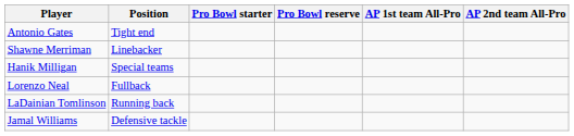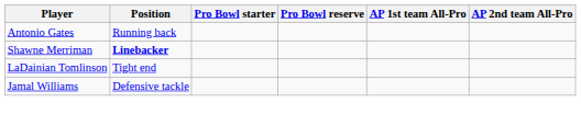Antonio Gates | Position: Tight end -> Running back
Shawne Merriman | Position: normal -> bold
- row: Hanik Milligan | Special teams
- row: Lorenzo Neal | Fullback
LaDainian Tomlinson | Position: Running back -> Tight end
